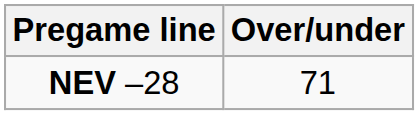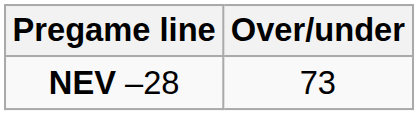NEV –28 | Over/under: 71 -> 73
